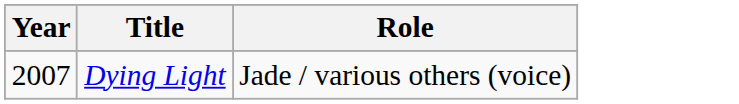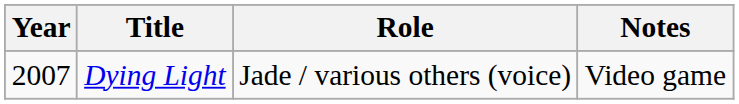+ column: Notes | Video game
